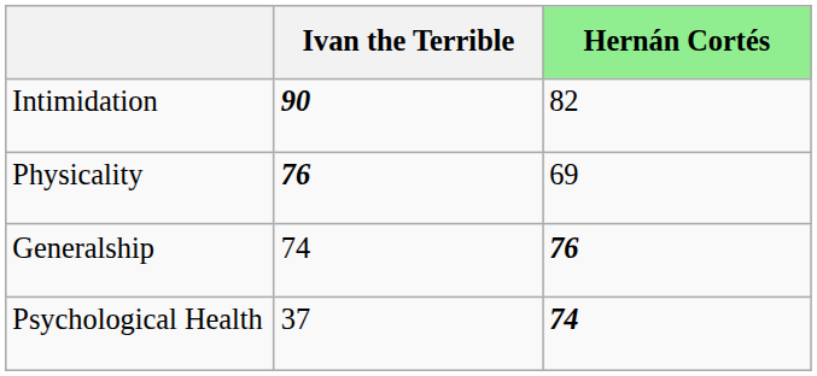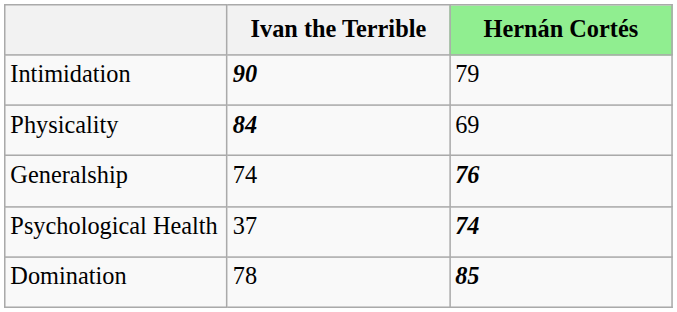Intimidation | Hernán Cortés: 82 -> 79
Physicality | Ivan the Terrible: 76 -> 84
+ row: Domination | 78 | 85
